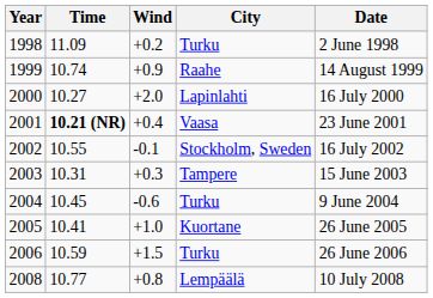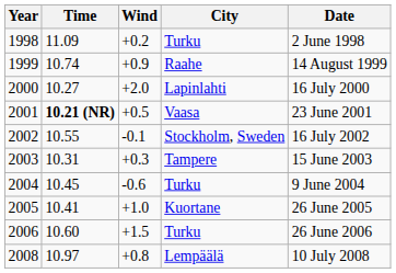2001 | Wind: +0.4 -> +0.5
2006 | Time: 10.59 -> 10.60
2008 | Time: 10.77 -> 10.97
